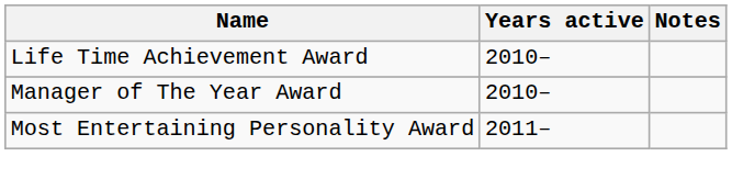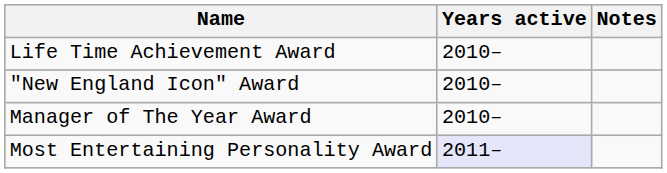+ row: "New England Icon" Award | 2010–
Most Entertaining Personality Award | Years active: no background -> lavender background
